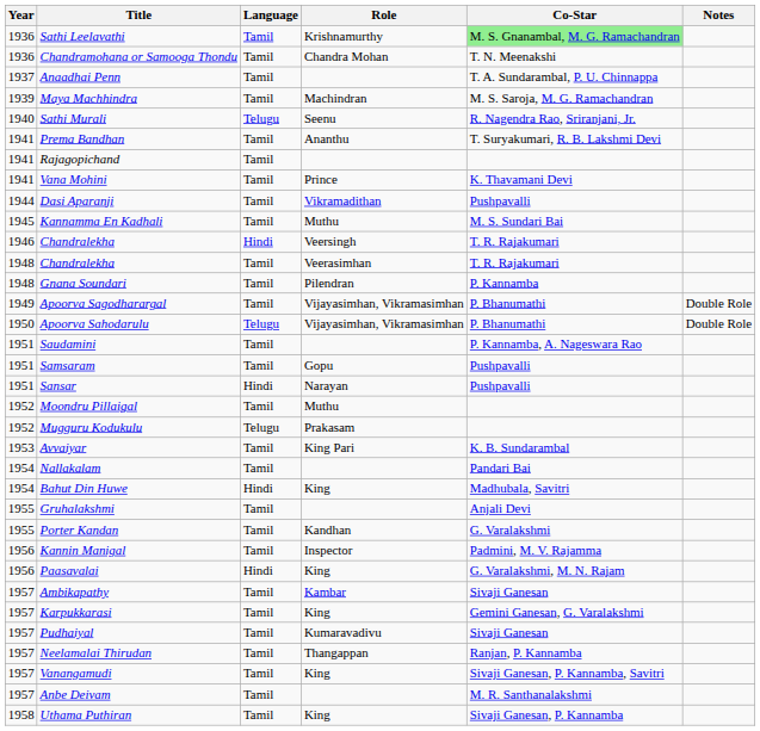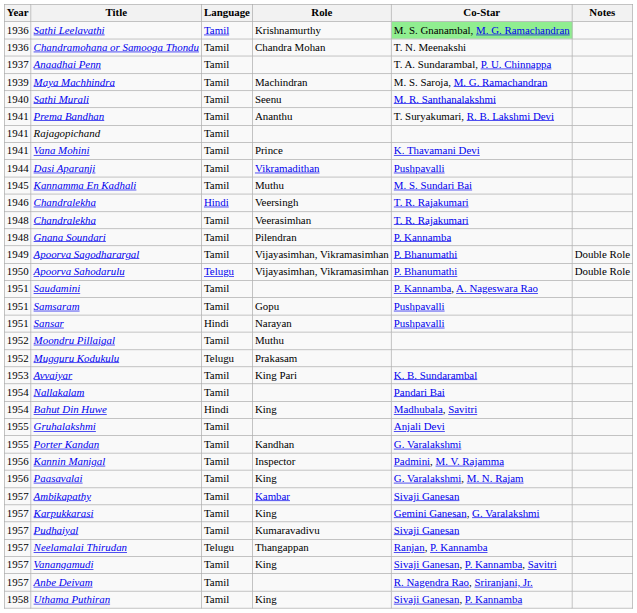Sathi Murali | Language: Telugu -> Tamil
Sathi Murali | Co-Star: R. Nagendra Rao, Sriranjani, Jr. -> M. R. Santhanalakshmi
Paasavalai | Language: Hindi -> Tamil
Neelamalai Thirudan | Language: Tamil -> Telugu
Anbe Deivam | Co-Star: M. R. Santhanalakshmi -> R. Nagendra Rao, Sriranjani, Jr.
